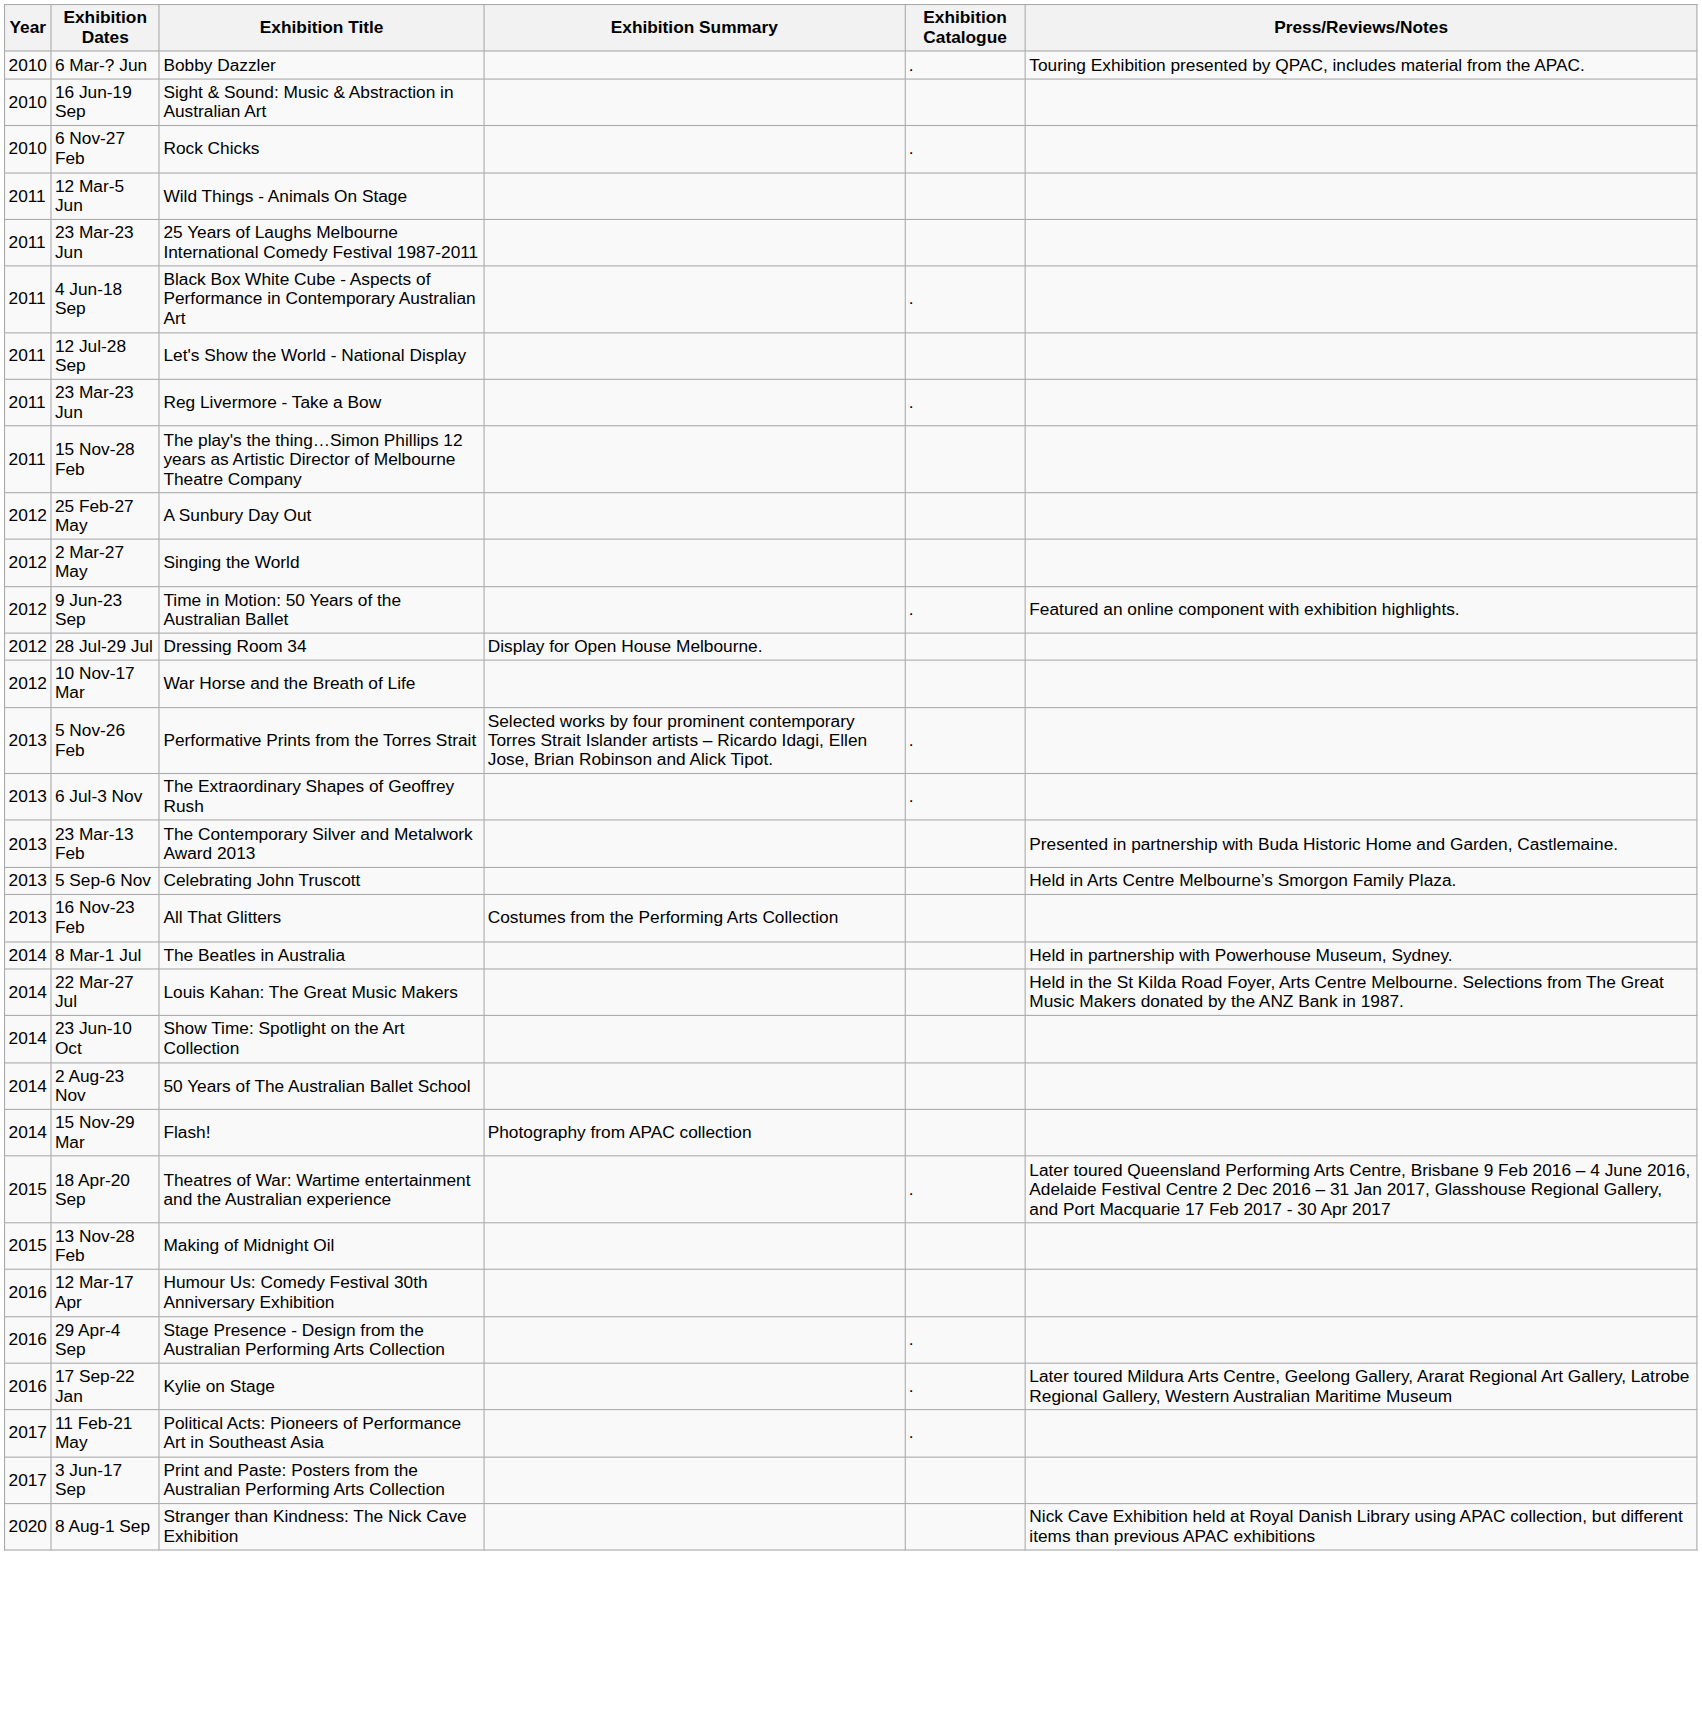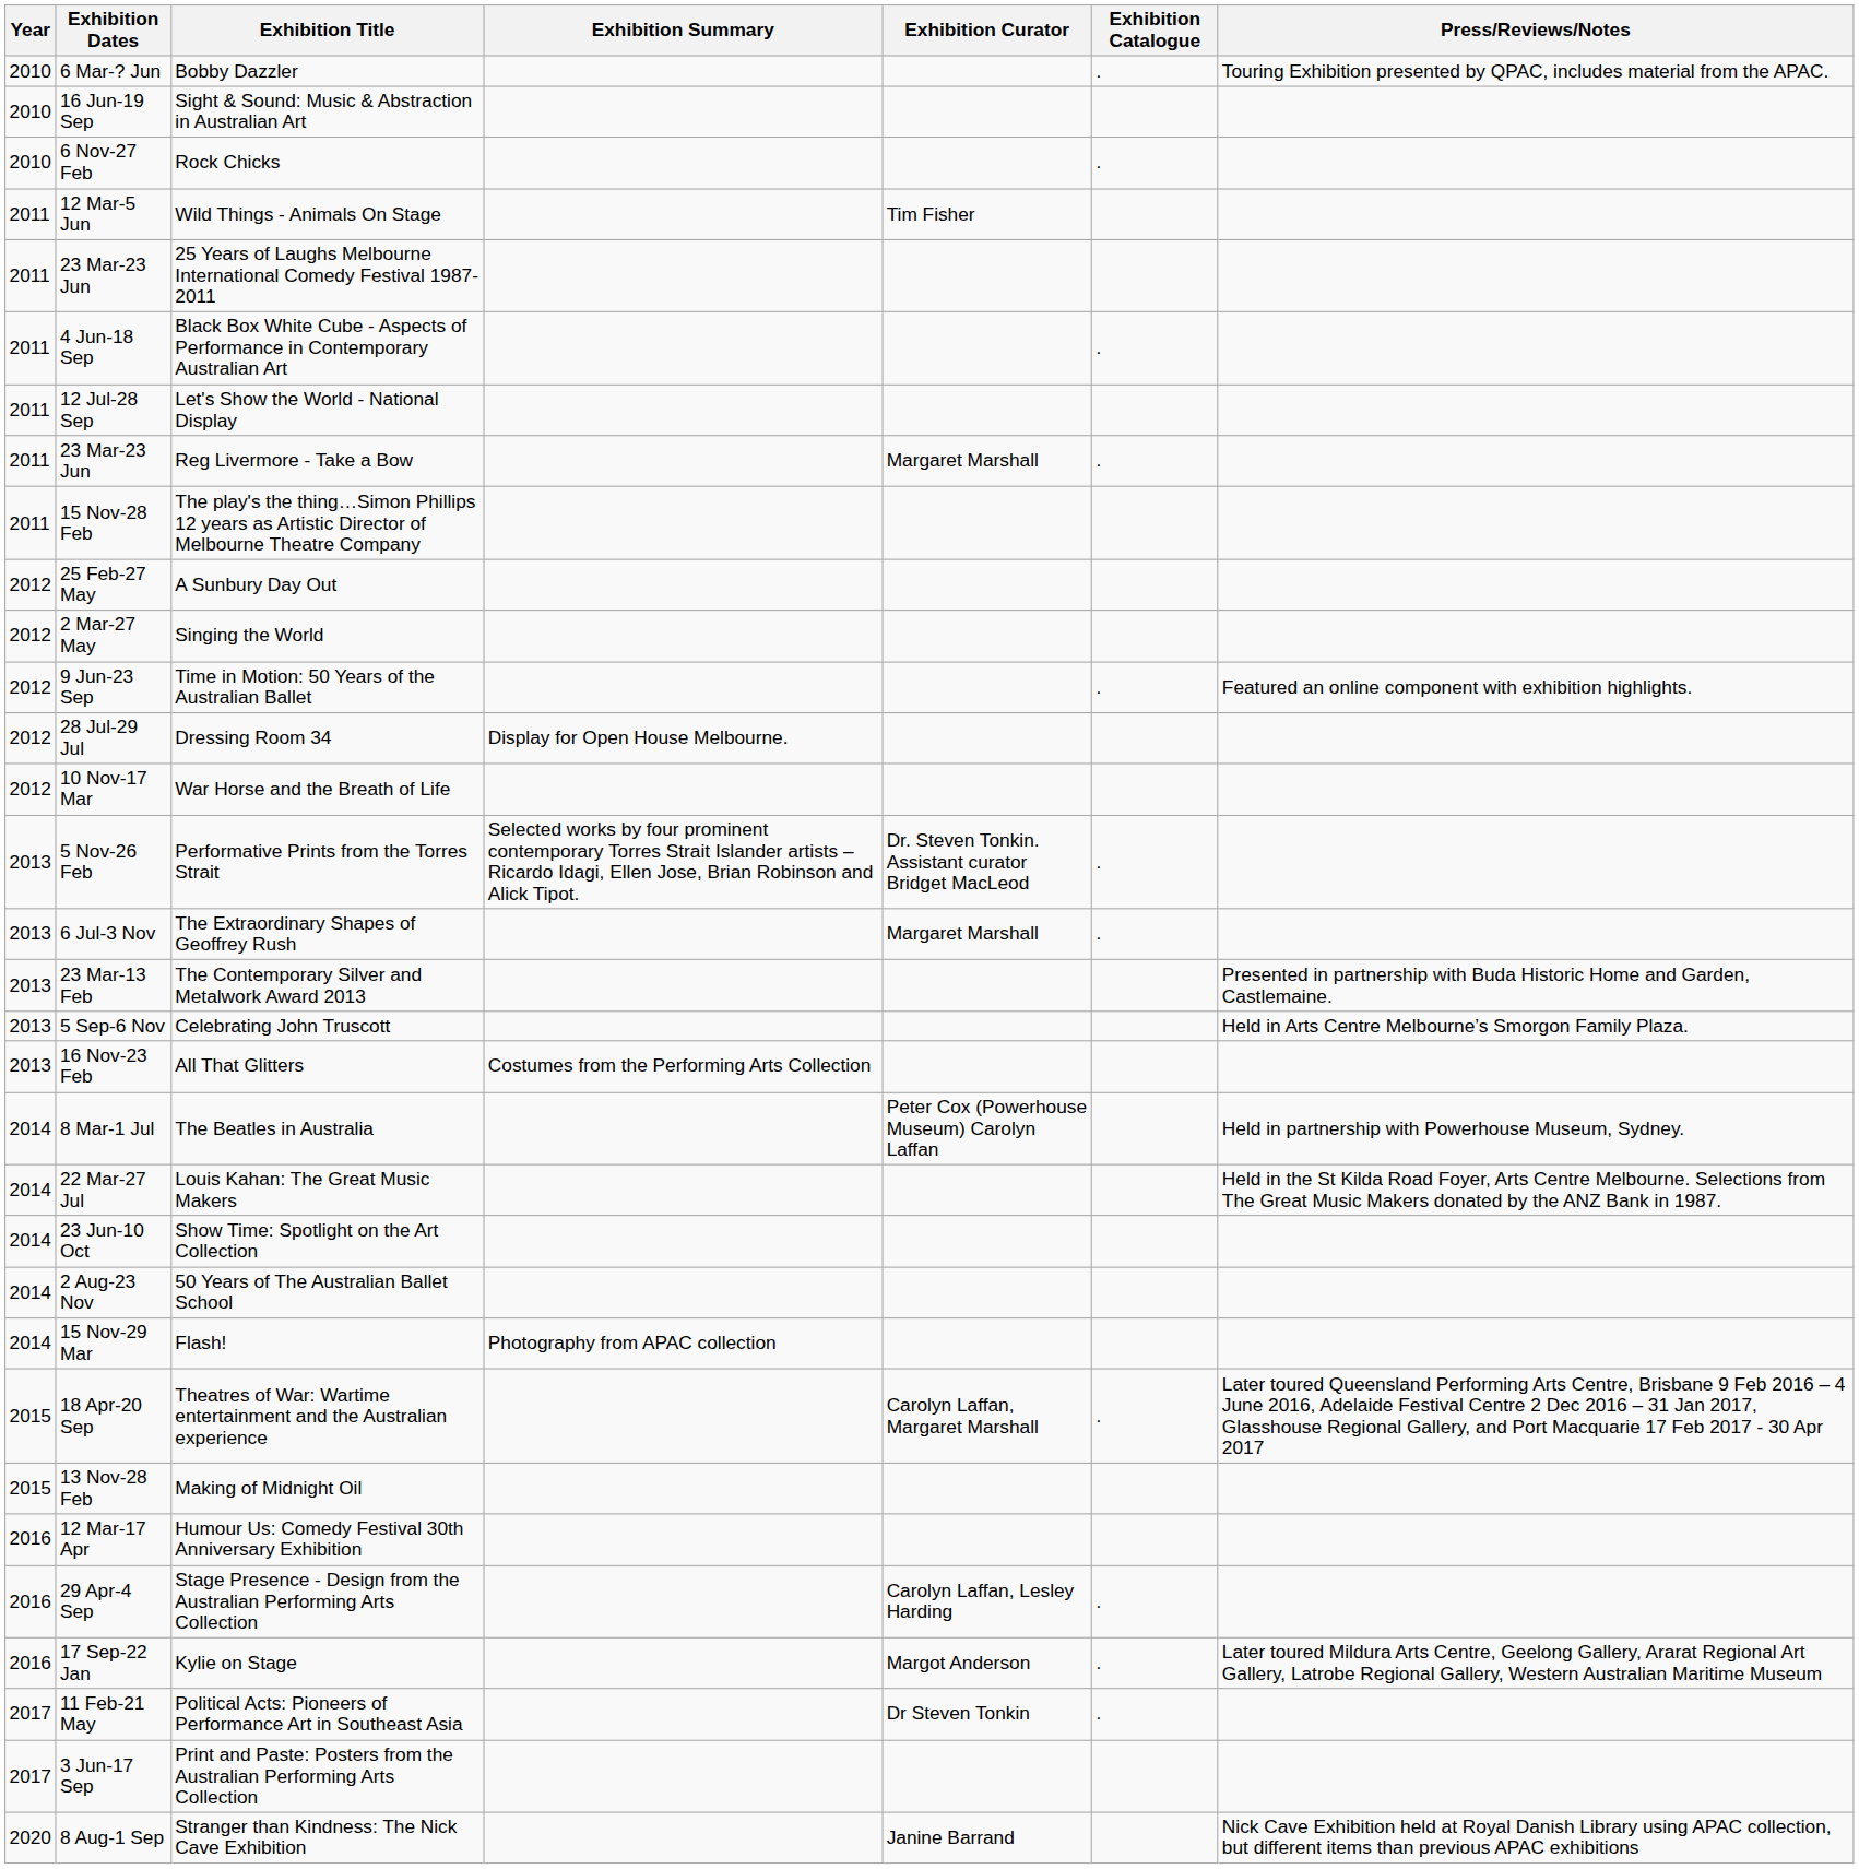+ column: Exhibition Curator | Tim Fisher | Margaret Marshall | Dr. Steven Tonkin. Assistant curator Bridget MacLeod | Margaret Marshall | Peter Cox (Powerhouse Museum) Carolyn Laffan | Carolyn Laffan, Margaret Marshall | Carolyn Laffan, Lesley Harding | Margot Anderson | Dr Steven Tonkin | Janine Barrand
